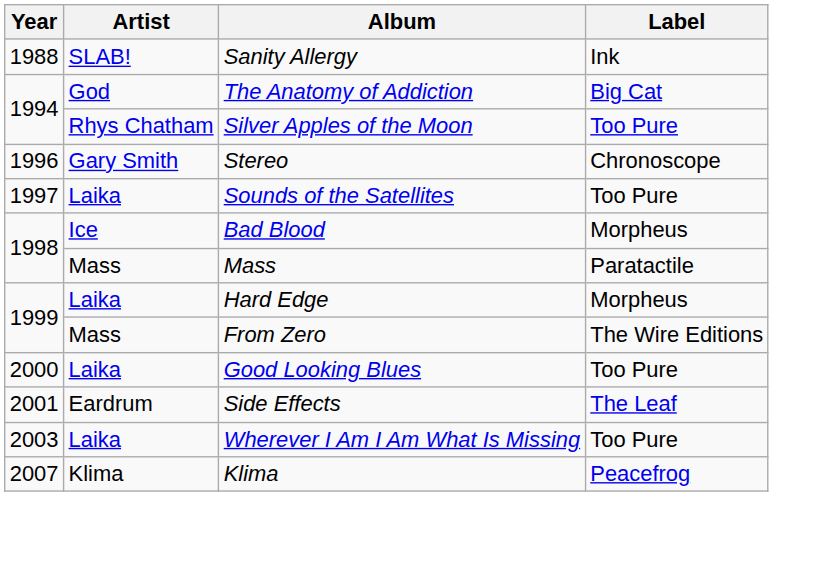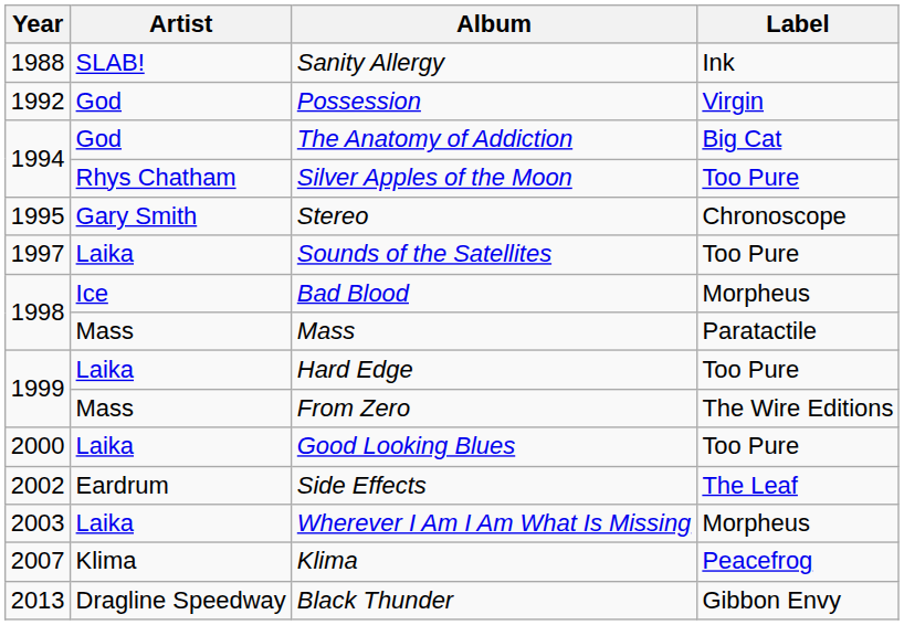+ row: 1992 | God | Possession | Virgin
Stereo | Year: 1996 -> 1995
Hard Edge | Label: Morpheus -> Too Pure
Side Effects | Year: 2001 -> 2002
Wherever I Am I Am What Is Missing | Label: Too Pure -> Morpheus
+ row: 2013 | Dragline Speedway | Black Thunder | Gibbon Envy
